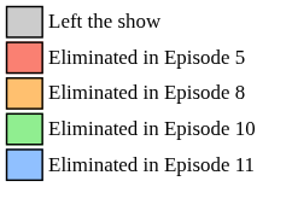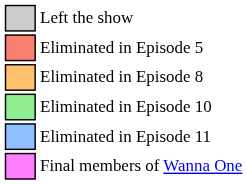+ row: Final members of Wanna One
